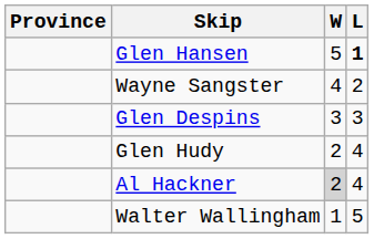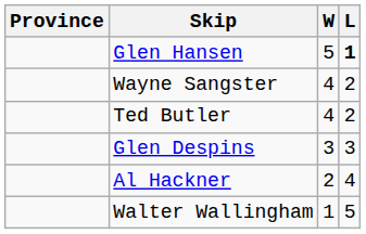+ row: Ted Butler | 4 | 2
- row: Glen Hudy | 2 | 4
Al Hackner | W: lightgrey background -> no background
